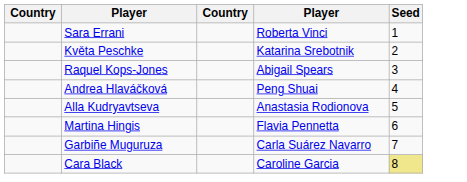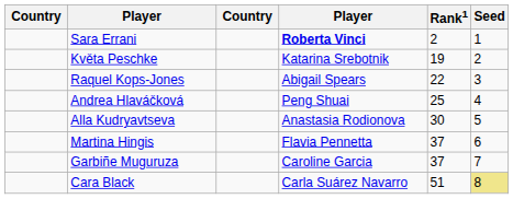+ column: Rank1 | 2 | 19 | 22 | 25 | 30 | 37 | 37 | 51
Sara Errani | column 4: normal -> bold
Garbiñe Muguruza | column 4: Carla Suárez Navarro -> Caroline Garcia
Cara Black | column 4: Caroline Garcia -> Carla Suárez Navarro
